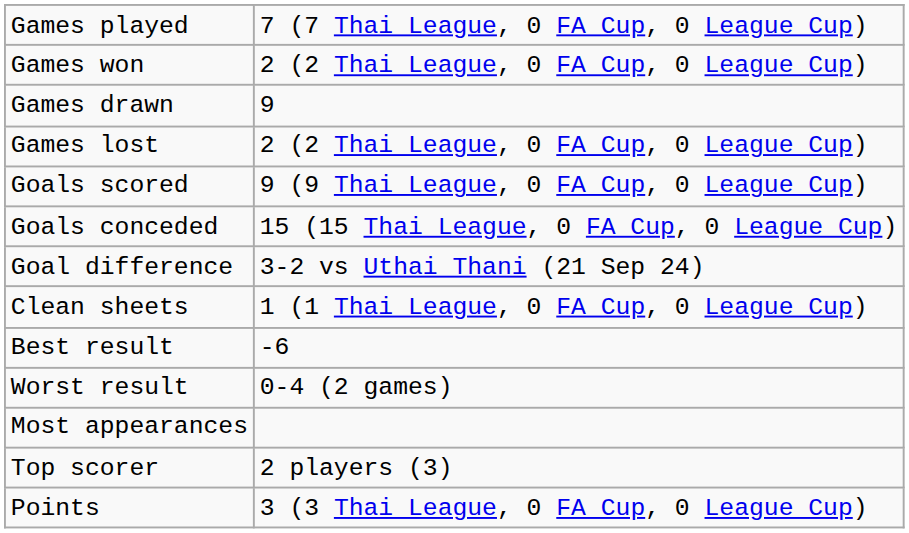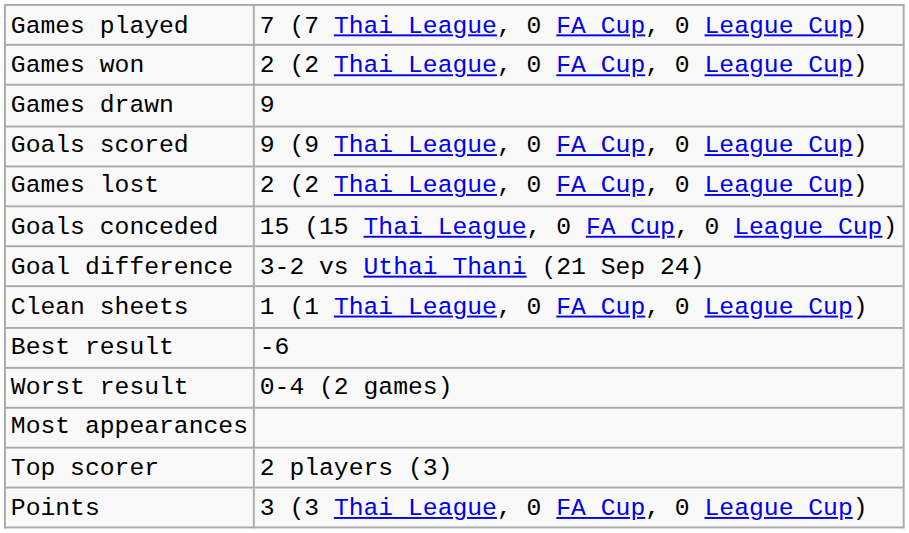rows swapped: Games lost <-> Goals scored
